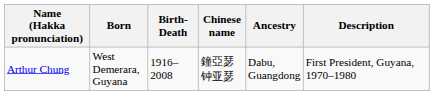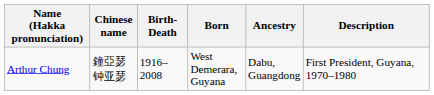columns swapped: Chinese name <-> Born
